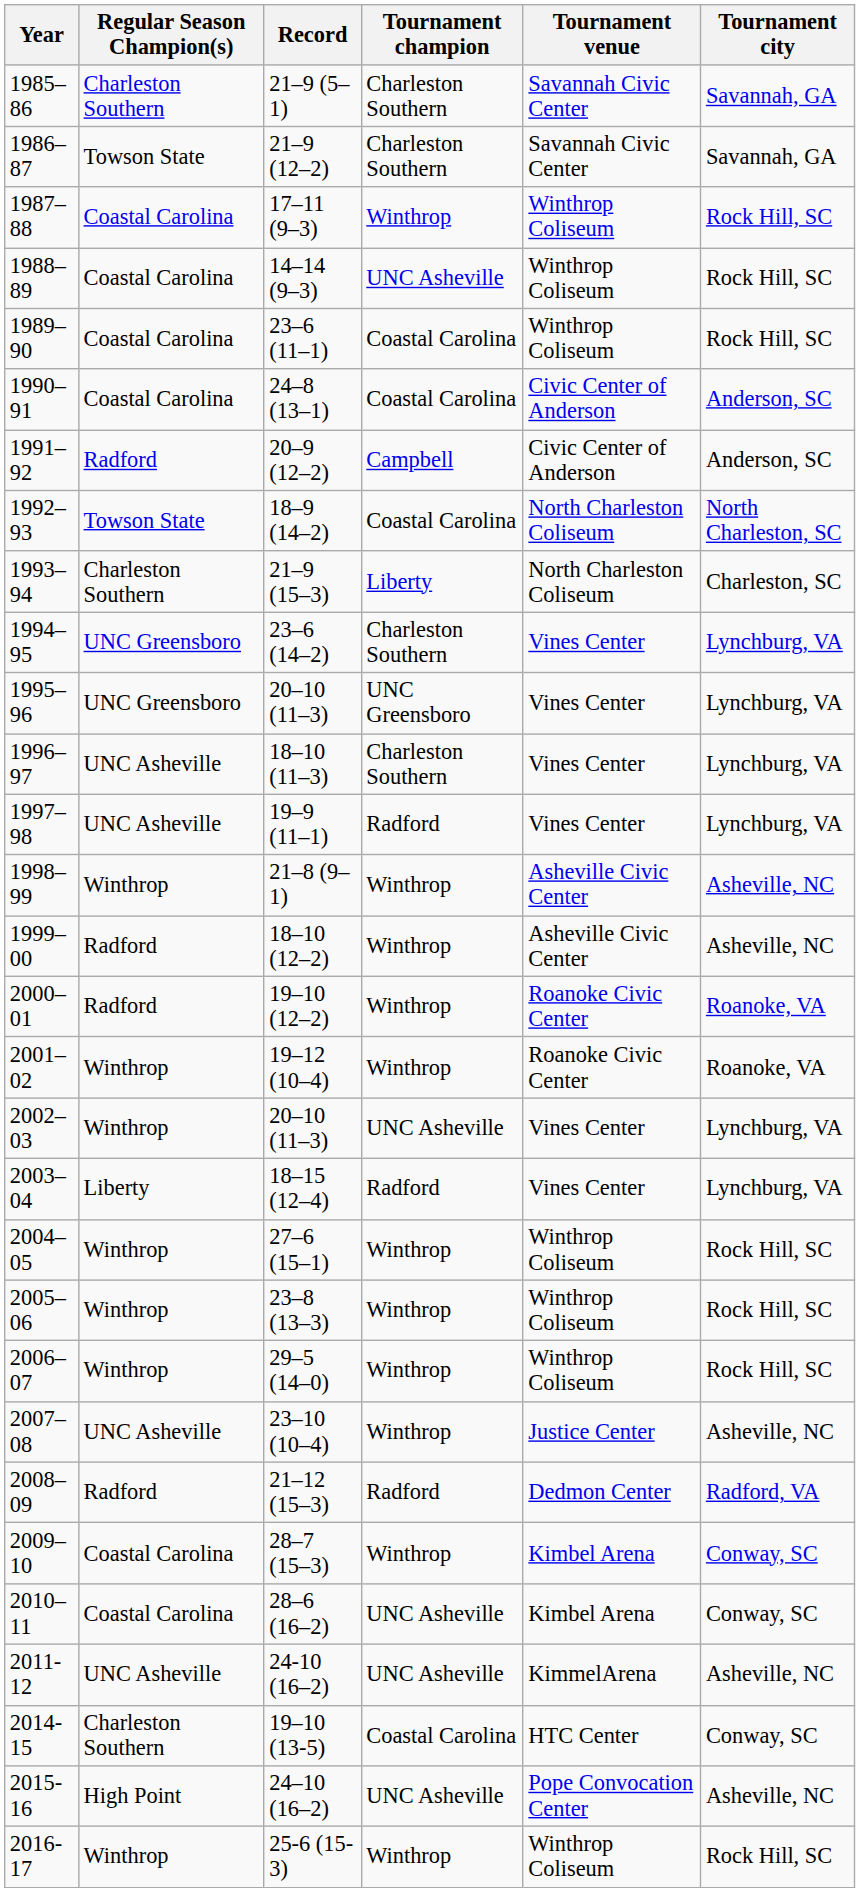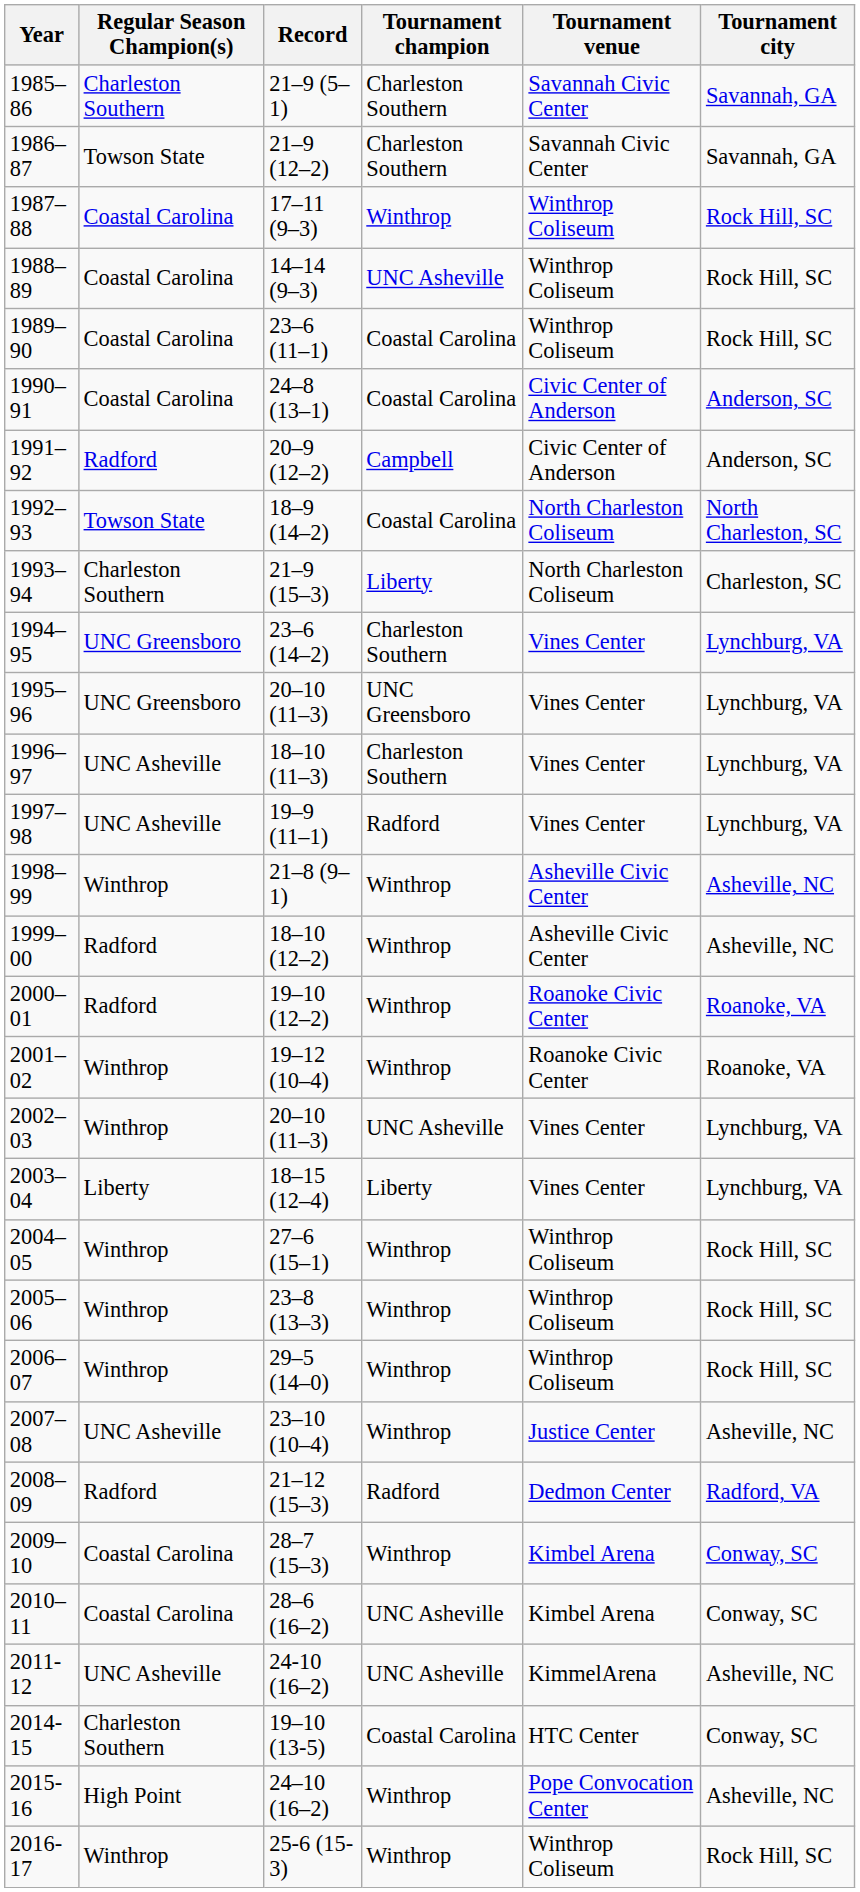2003–04 | Tournament champion: Radford -> Liberty
2015-16 | Tournament champion: UNC Asheville -> Winthrop
